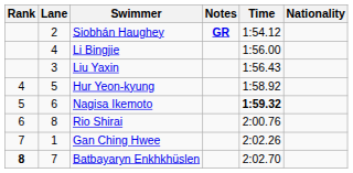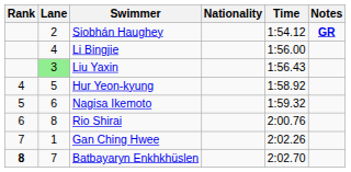columns swapped: Nationality <-> Notes
Liu Yaxin | Lane: no background -> lightgreen background
Nagisa Ikemoto | Time: bold -> normal
